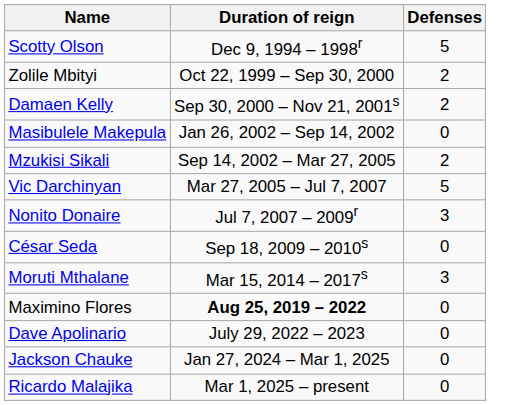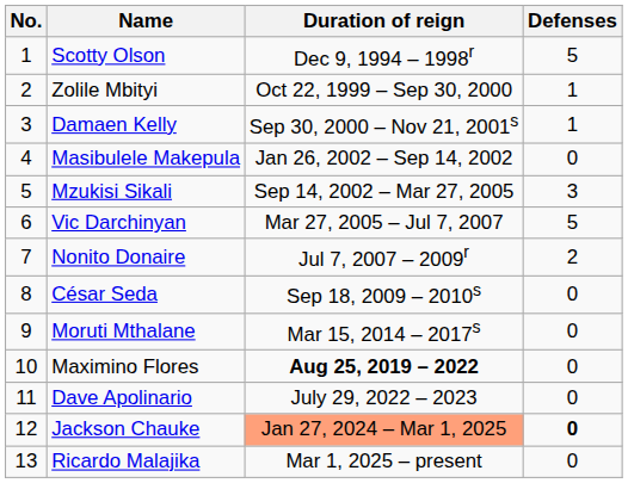+ column: No. | 1 | 2 | 3 | 4 | 5 | 6 | 7 | 8 | 9 | 10 | 11 | 12 | 13
Zolile Mbityi | Defenses: 2 -> 1
Damaen Kelly | Defenses: 2 -> 1
Mzukisi Sikali | Defenses: 2 -> 3
Nonito Donaire | Defenses: 3 -> 2
Moruti Mthalane | Defenses: 3 -> 0
Jackson Chauke | Duration of reign: no background -> lightsalmon background
Jackson Chauke | Defenses: normal -> bold
